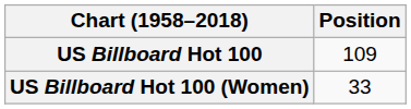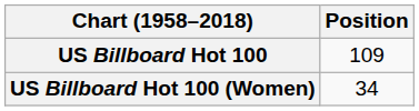US Billboard Hot 100 (Women) | Position: 33 -> 34
